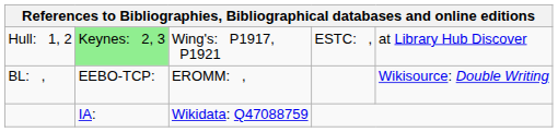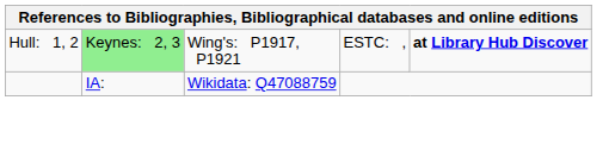Hull: 1, 2 | column 5: normal -> bold
- row: BL: , | EEBO-TCP: | EROMM: , | Wikisource: Double Writing
